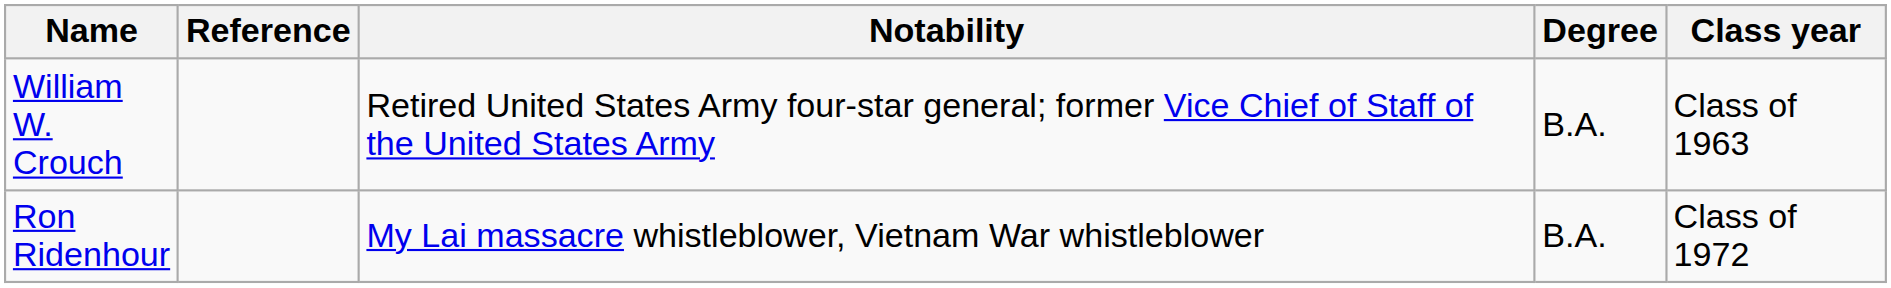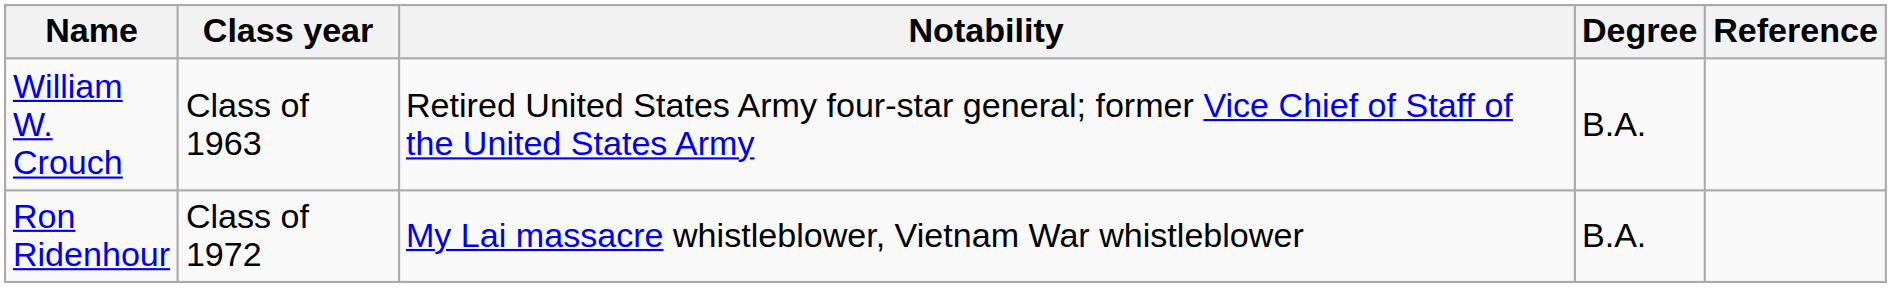columns swapped: Class year <-> Reference
